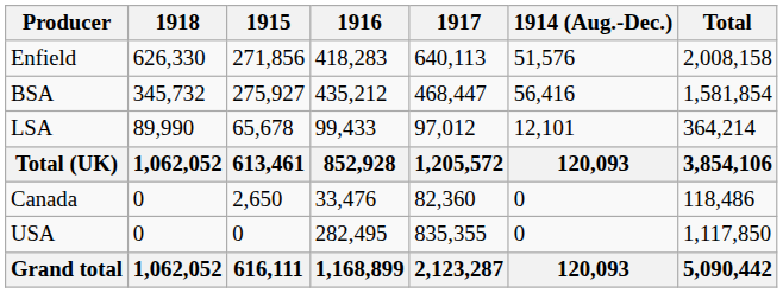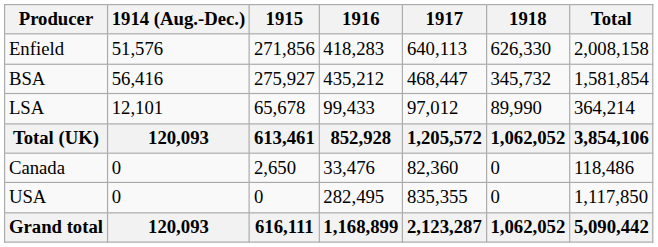columns swapped: 1914 (Aug.-Dec.) <-> 1918
